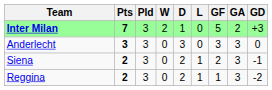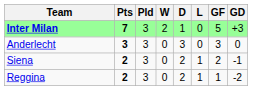- column: GA | 2 | 3 | 3 | 3
